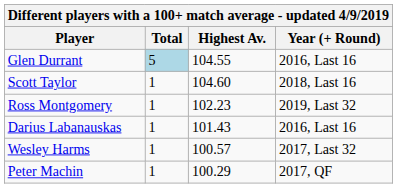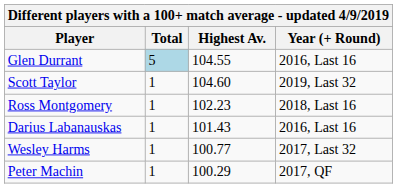Scott Taylor | Year (+ Round): 2018, Last 16 -> 2019, Last 32
Ross Montgomery | Year (+ Round): 2019, Last 32 -> 2018, Last 16
Wesley Harms | Highest Av.: 100.57 -> 100.77
